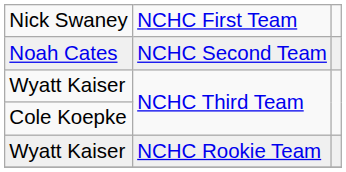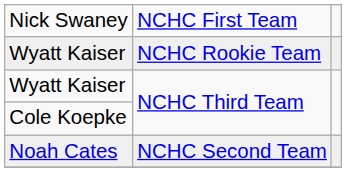rows swapped: Noah Cates <-> Wyatt Kaiser / NCHC Rookie Team
